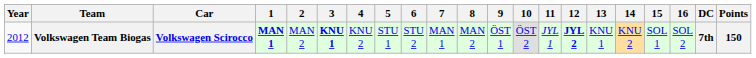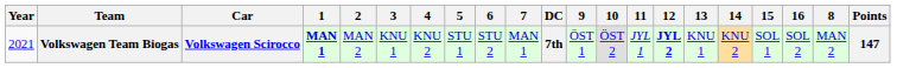columns swapped: 8 <-> DC
Volkswagen Team Biogas | Year: 2012 -> 2021
Volkswagen Team Biogas | 3: bold -> normal
Volkswagen Team Biogas | Points: 150 -> 147
